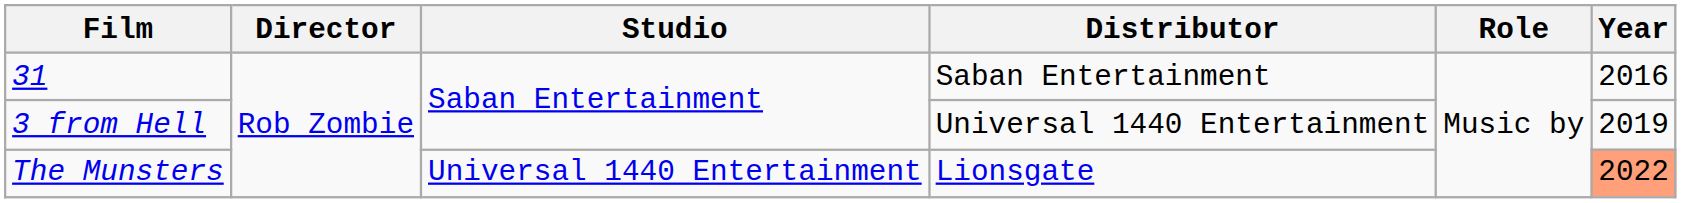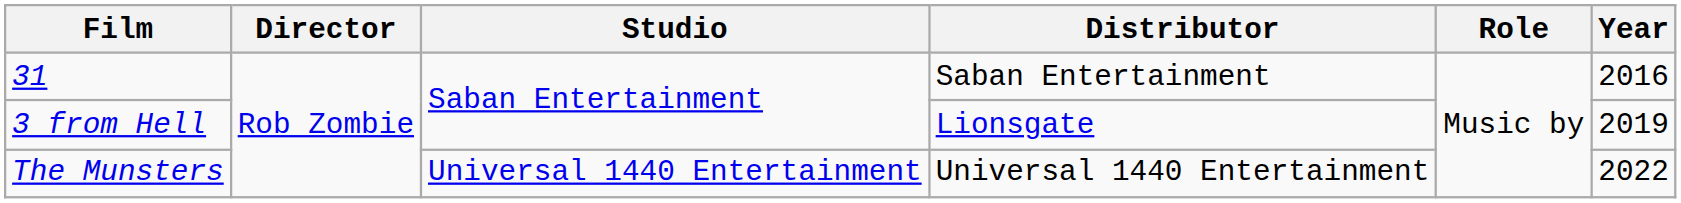3 from Hell | Distributor: Universal 1440 Entertainment -> Lionsgate
The Munsters | Distributor: Lionsgate -> Universal 1440 Entertainment
The Munsters | Year: lightsalmon background -> no background
